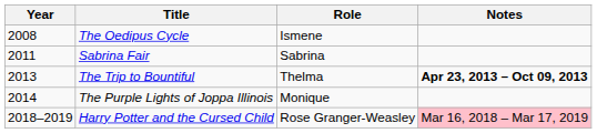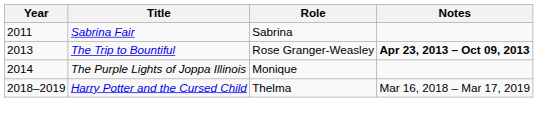- row: 2008 | The Oedipus Cycle | Ismene
The Trip to Bountiful | Role: Thelma -> Rose Granger-Weasley
Harry Potter and the Cursed Child | Role: Rose Granger-Weasley -> Thelma
Harry Potter and the Cursed Child | Notes: pink background -> no background
